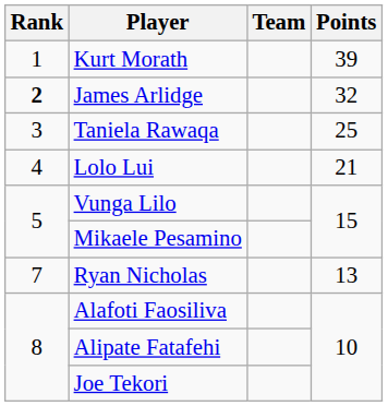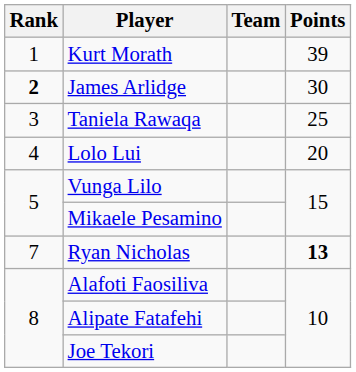James Arlidge | Points: 32 -> 30
Lolo Lui | Points: 21 -> 20
Ryan Nicholas | Points: normal -> bold
